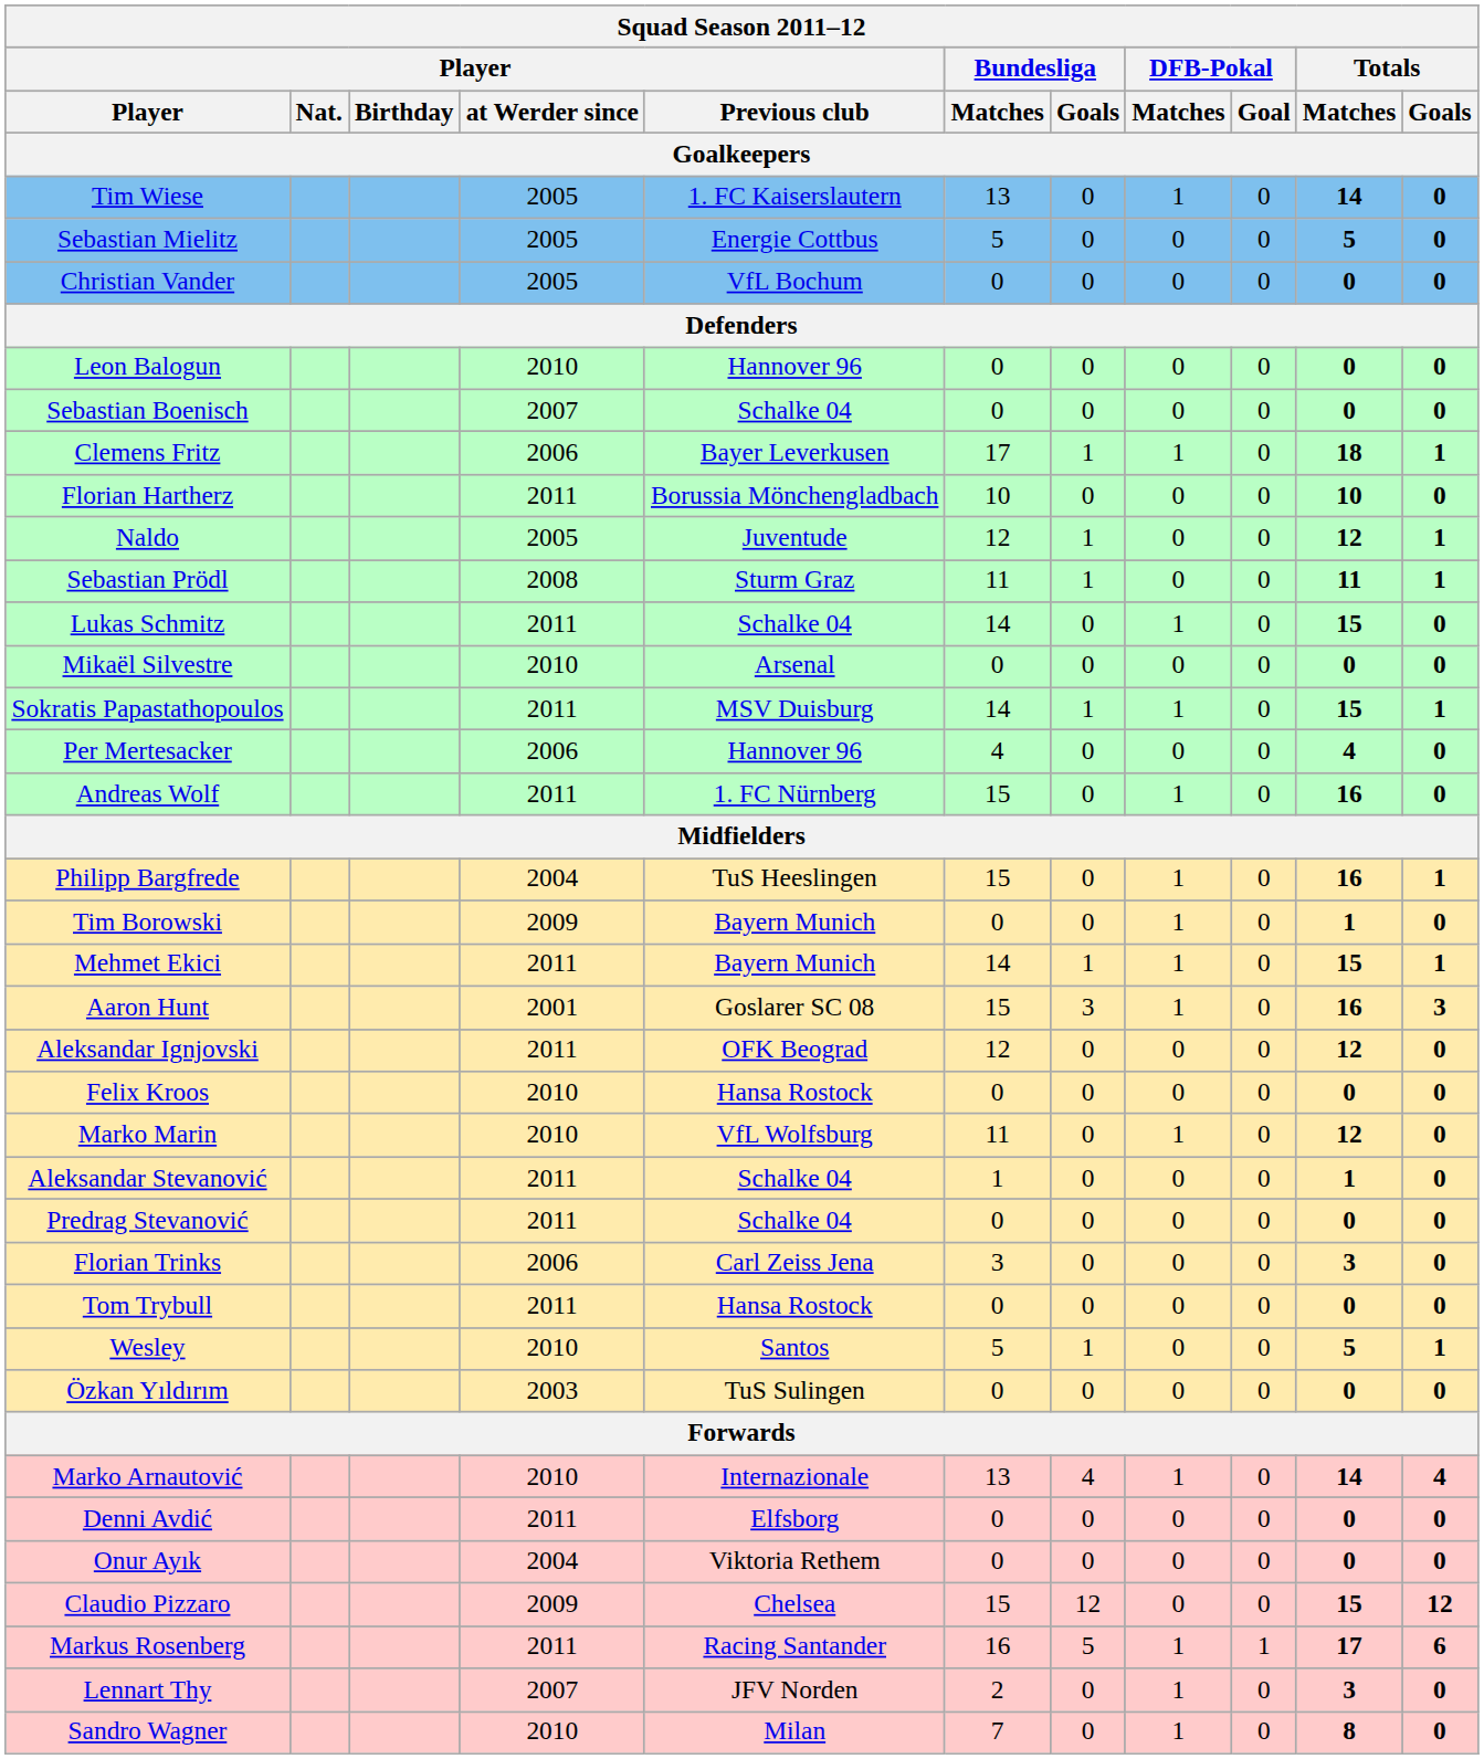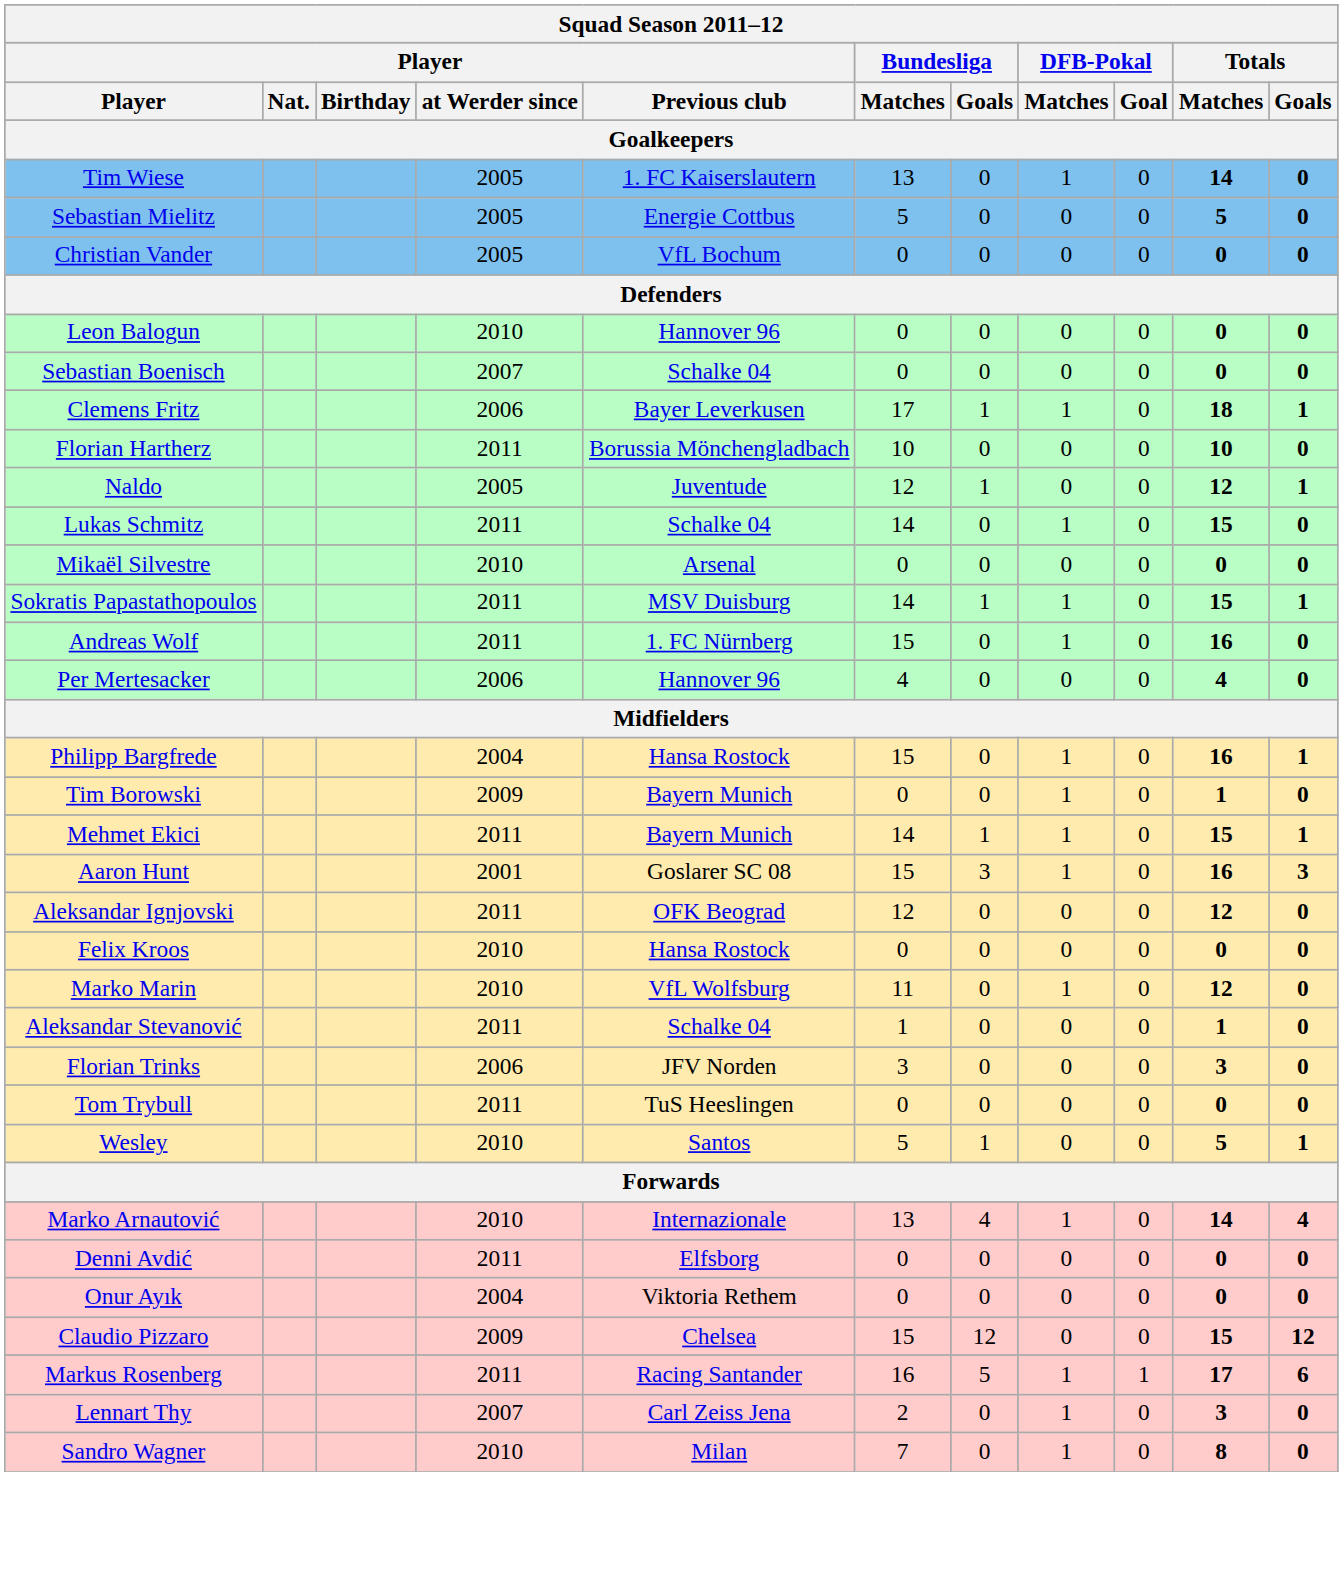- row: Sebastian Prödl | 2008 | Sturm Graz | 11 | 1 | 0 | 0 | 11 | 1
rows swapped: Andreas Wolf <-> Per Mertesacker
Philipp Bargfrede | Player / Previous club: TuS Heeslingen -> Hansa Rostock
- row: Predrag Stevanović | 2011 | Schalke 04 | 0 | 0 | 0 | 0 | 0 | 0
Florian Trinks | Player / Previous club: Carl Zeiss Jena -> JFV Norden
Tom Trybull | Player / Previous club: Hansa Rostock -> TuS Heeslingen
- row: Özkan Yıldırım | 2003 | TuS Sulingen | 0 | 0 | 0 | 0 | 0 | 0
Lennart Thy | Player / Previous club: JFV Norden -> Carl Zeiss Jena
